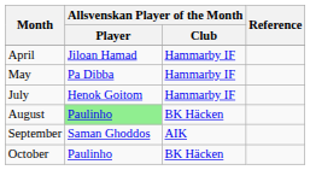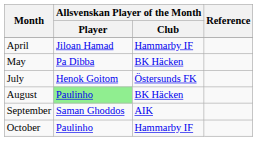May | Allsvenskan Player of the Month / Club: Hammarby IF -> BK Häcken
July | Allsvenskan Player of the Month / Club: Hammarby IF -> Östersunds FK
October | Allsvenskan Player of the Month / Club: BK Häcken -> Hammarby IF
